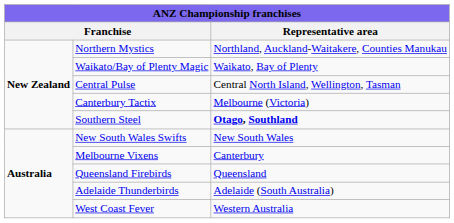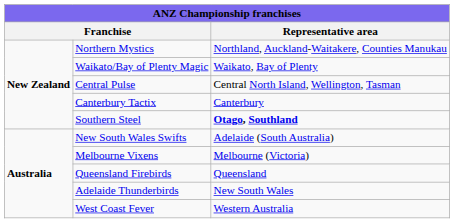Canterbury Tactix | Representative area: Melbourne (Victoria) -> Canterbury
New South Wales Swifts | Representative area: New South Wales -> Adelaide (South Australia)
Melbourne Vixens | Representative area: Canterbury -> Melbourne (Victoria)
Adelaide Thunderbirds | Representative area: Adelaide (South Australia) -> New South Wales
